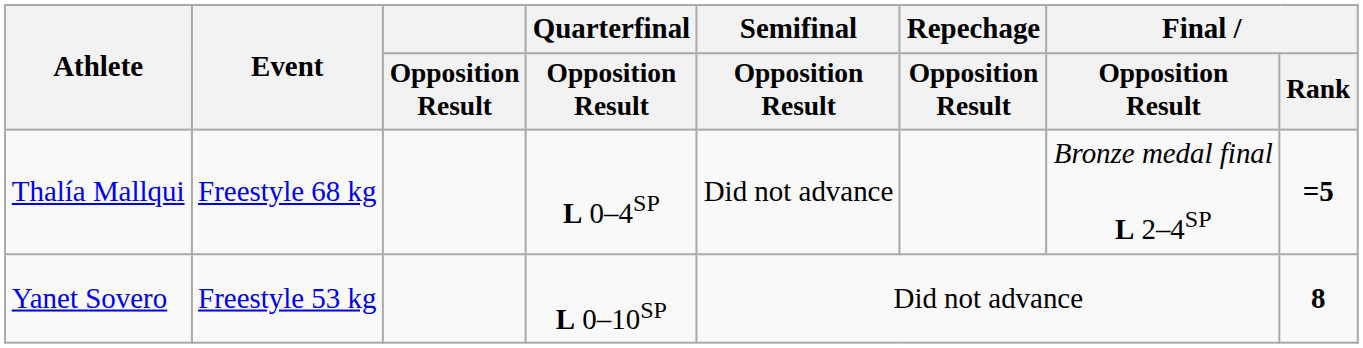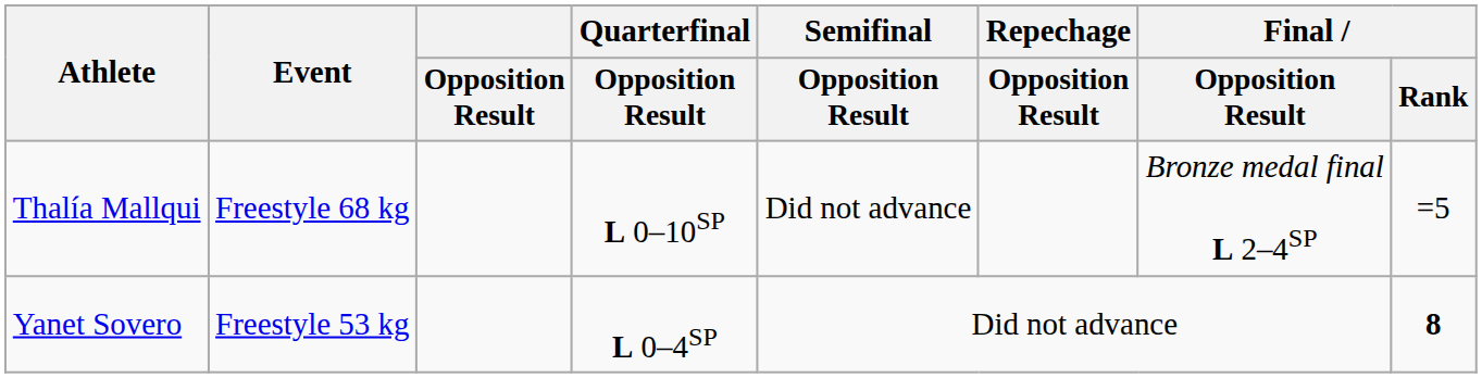Thalía Mallqui | Quarterfinal / Opposition Result: L 0–4SP -> L 0–10SP
Thalía Mallqui | Final / Rank: bold -> normal
Yanet Sovero | Quarterfinal / Opposition Result: L 0–10SP -> L 0–4SP
